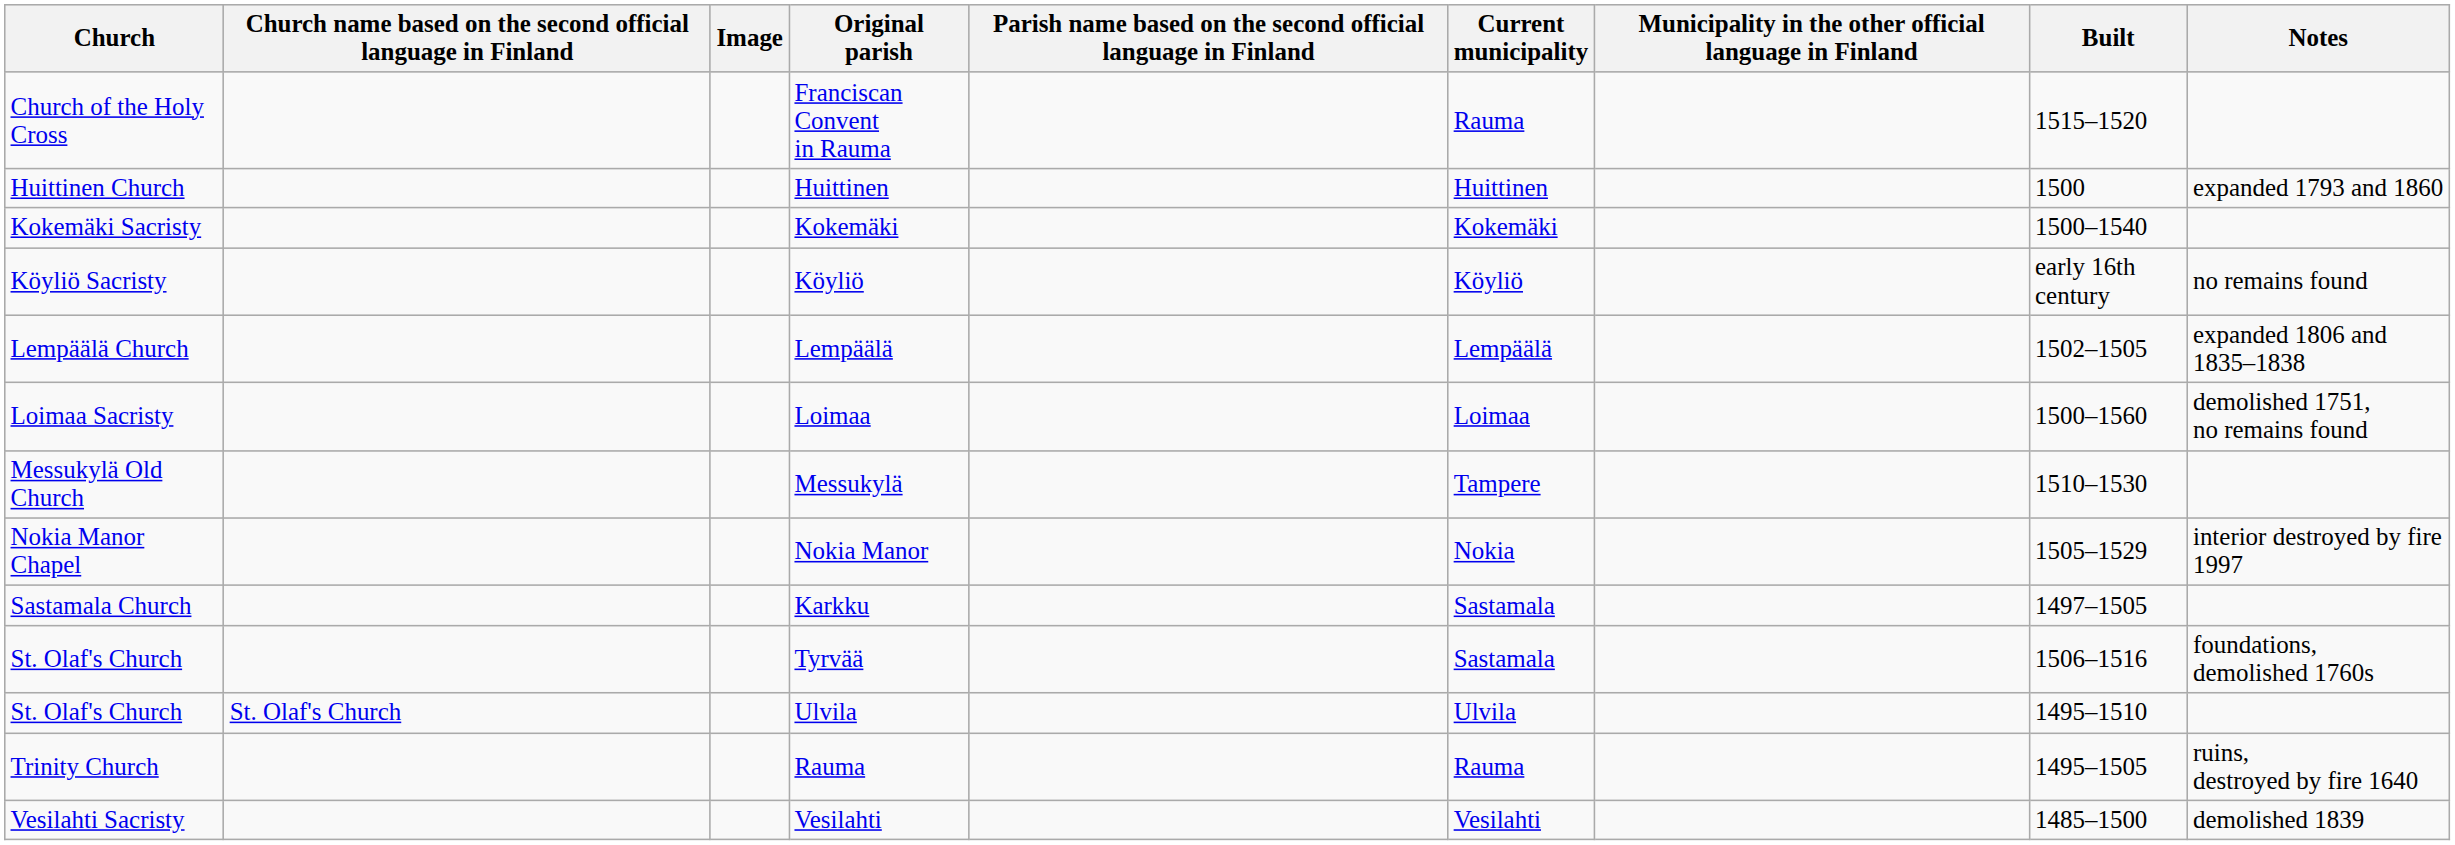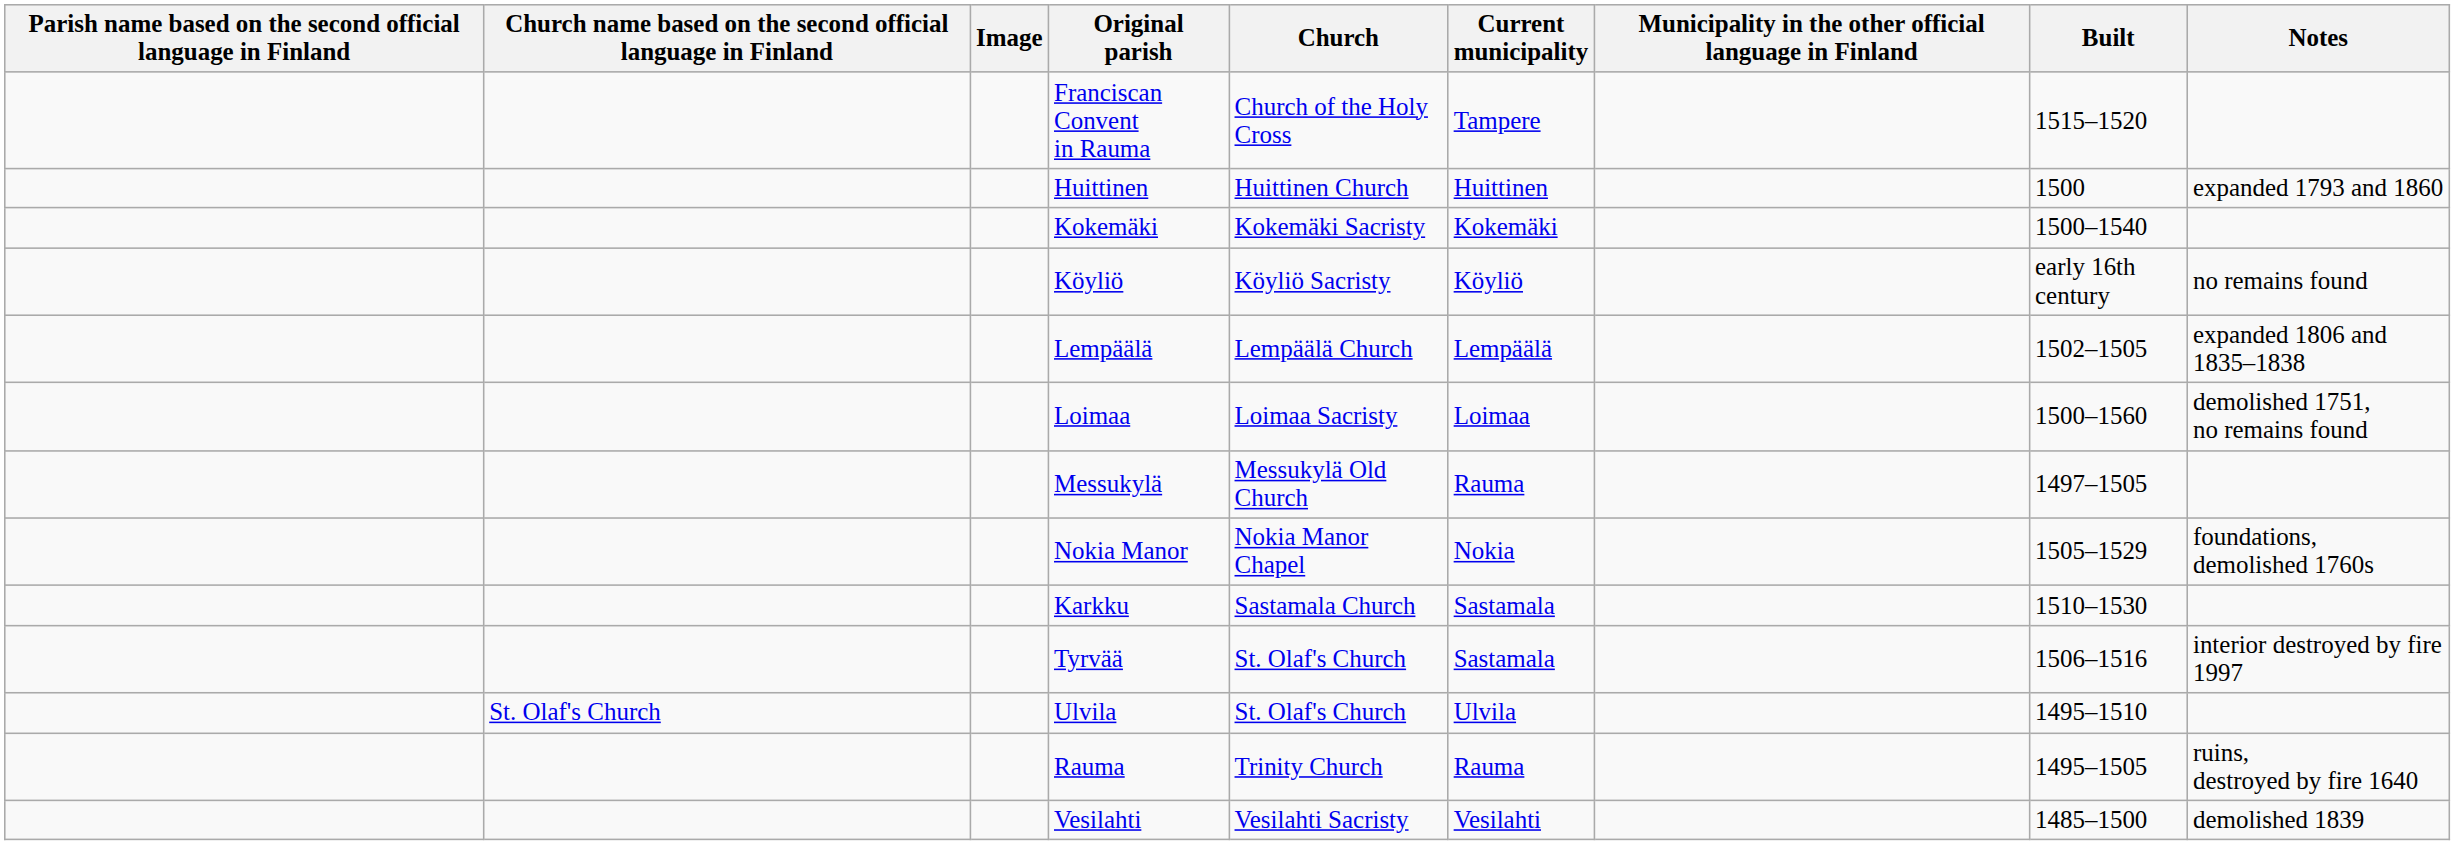columns swapped: Church <-> Parish name based on the second official language in Finland
Franciscan Convent in Rauma | Current municipality: Rauma -> Tampere
Messukylä | Current municipality: Tampere -> Rauma
Messukylä | Built: 1510–1530 -> 1497–1505
Nokia Manor | Notes: interior destroyed by fire 1997 -> foundations, demolished 1760s
Karkku | Built: 1497–1505 -> 1510–1530
Tyrvää | Notes: foundations, demolished 1760s -> interior destroyed by fire 1997
